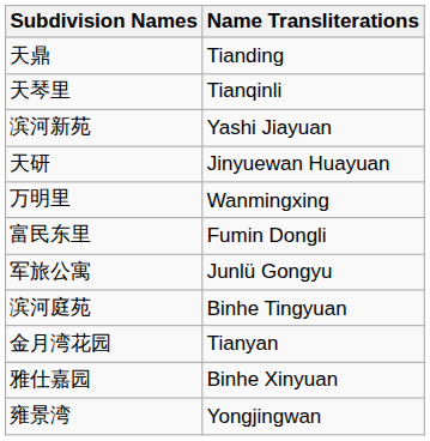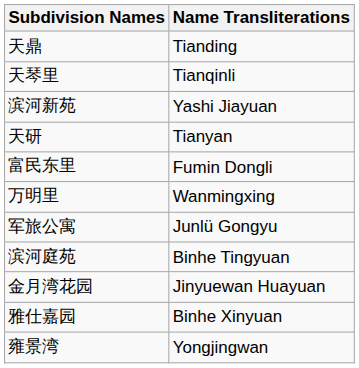天研 | Name Transliterations: Jinyuewan Huayuan -> Tianyan
rows swapped: 万明里 <-> 富民东里
金月湾花园 | Name Transliterations: Tianyan -> Jinyuewan Huayuan
